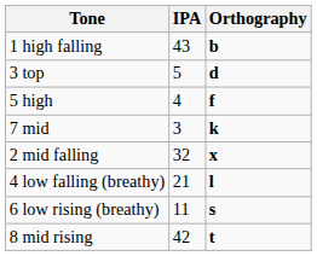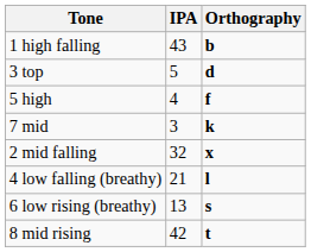6 low rising (breathy) | IPA: 11 -> 13
